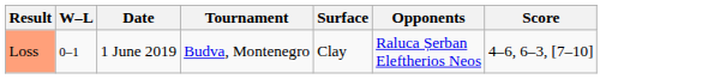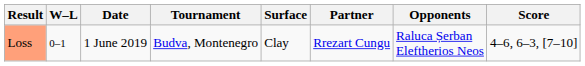+ column: Partner | Rrezart Cungu
